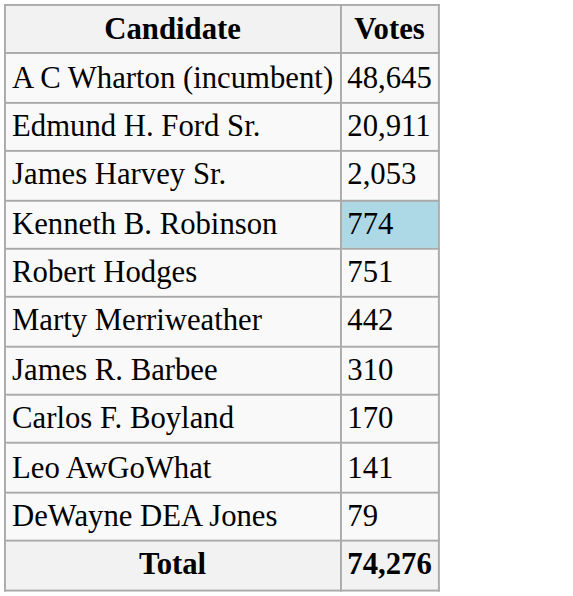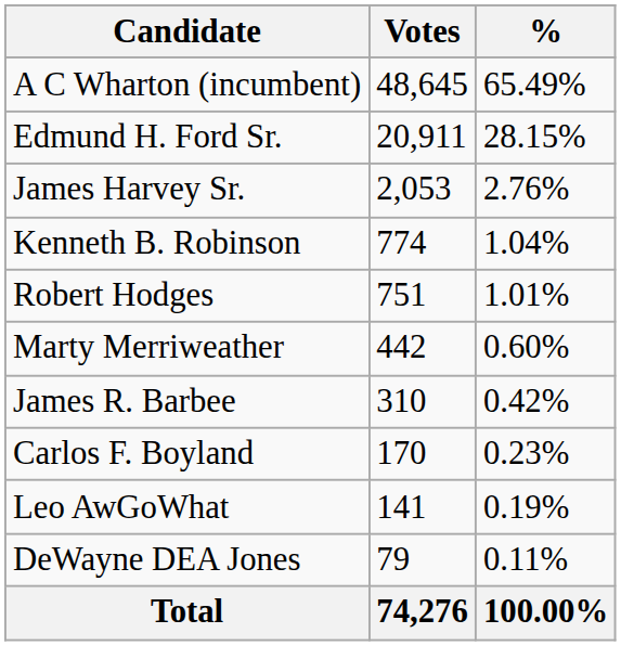+ column: % | 65.49% | 28.15% | 2.76% | 1.04% | 1.01% | 0.60% | 0.42% | 0.23% | 0.19% | 0.11% | 100.00%
Kenneth B. Robinson | Votes: lightblue background -> no background
